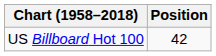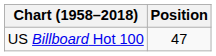US Billboard Hot 100 | Position: 42 -> 47
